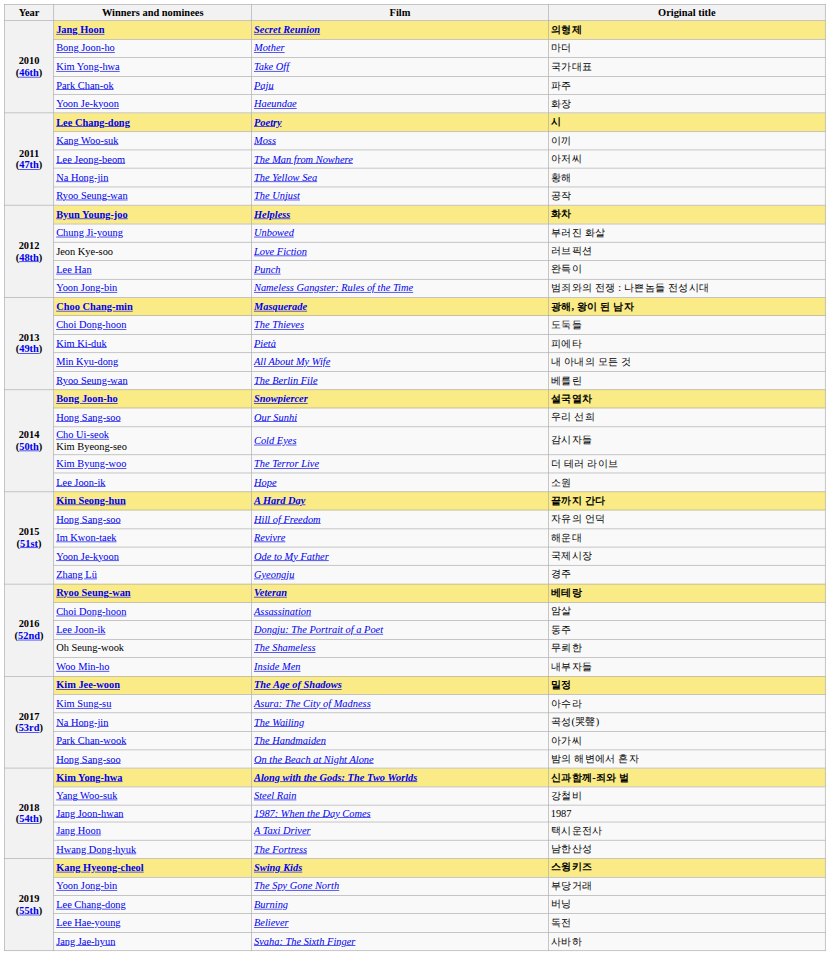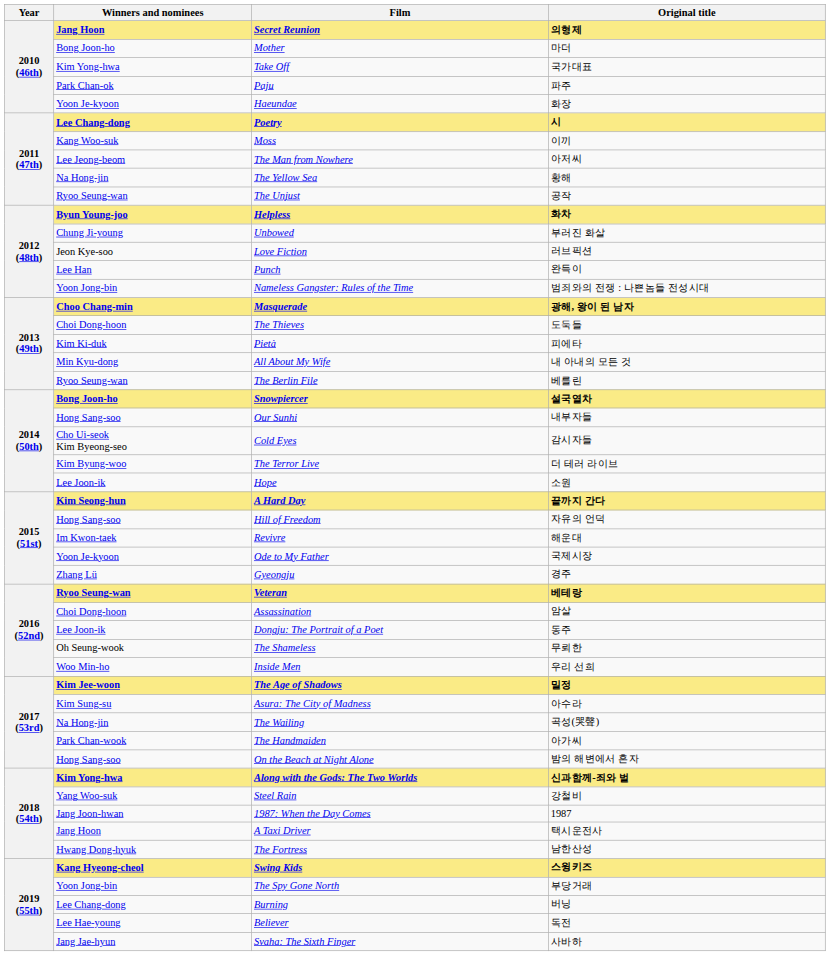Our Sunhi | Original title: 우리 선희 -> 내부자들
Inside Men | Original title: 내부자들 -> 우리 선희
